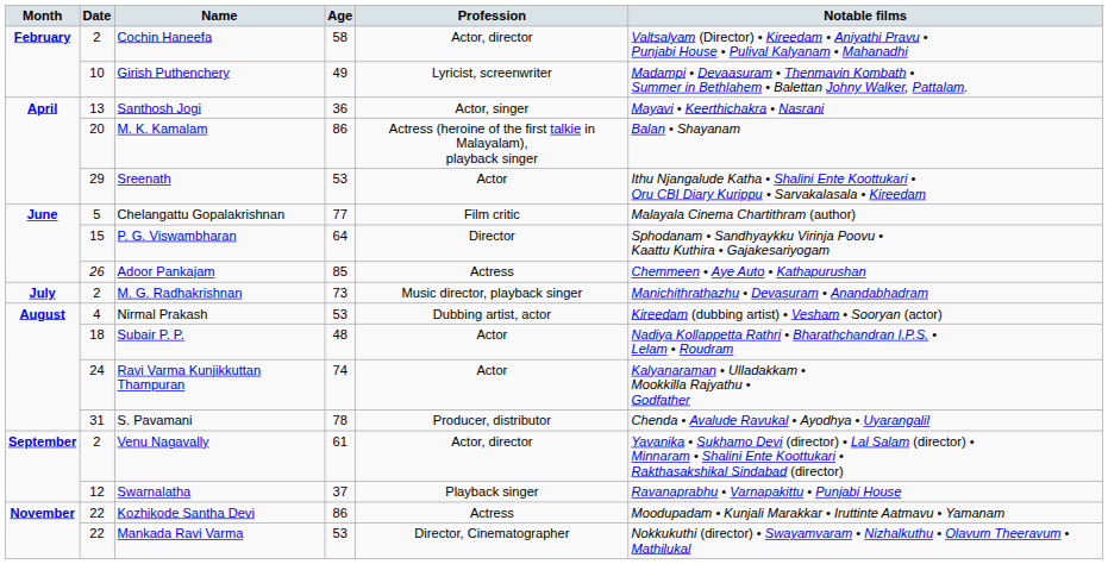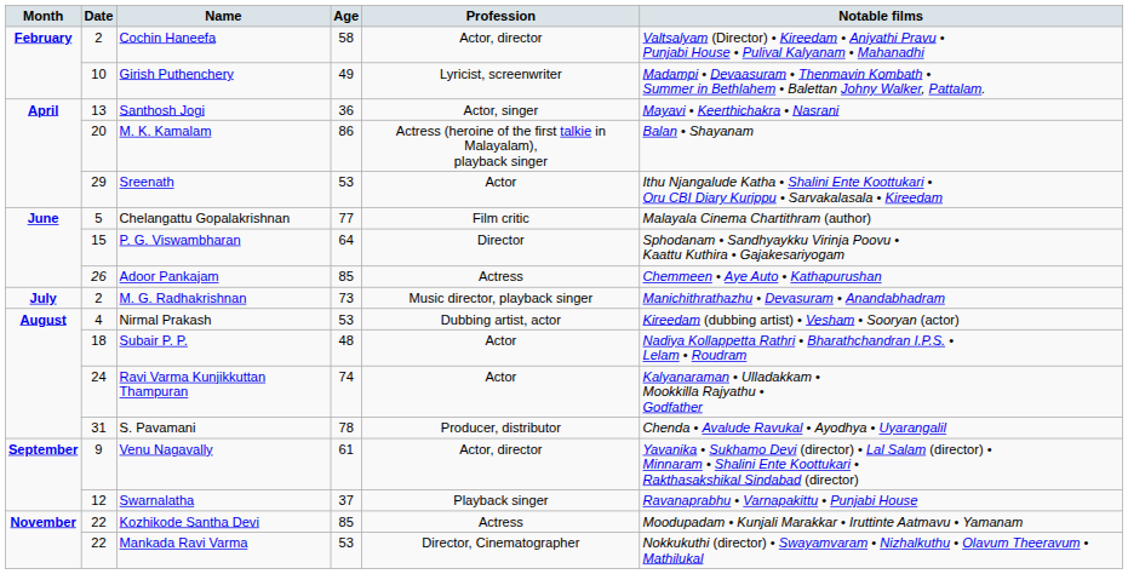Venu Nagavally | Date: 2 -> 9
Kozhikode Santha Devi | Age: 86 -> 85
